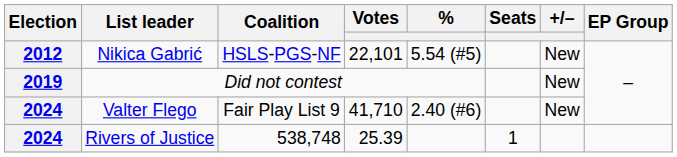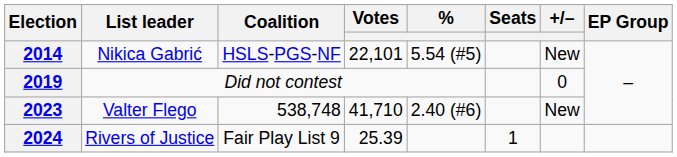Nikica Gabrić | Election: 2012 -> 2014
Did not contest | +/–: New -> 0
Valter Flego | Election: 2024 -> 2023
Valter Flego | Coalition: Fair Play List 9 -> 538,748
Rivers of Justice | Coalition: 538,748 -> Fair Play List 9
